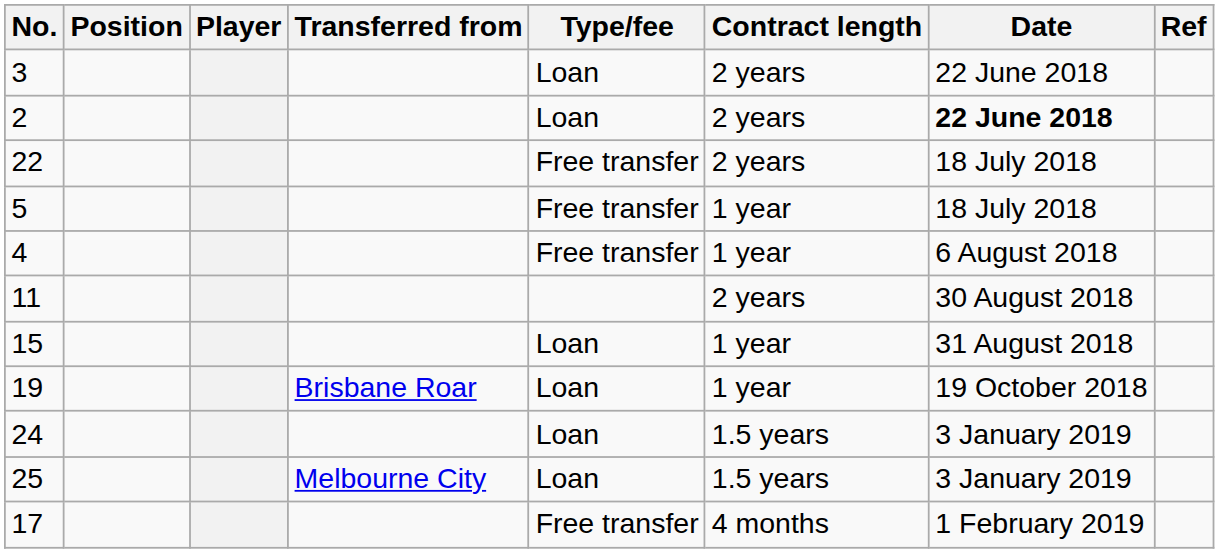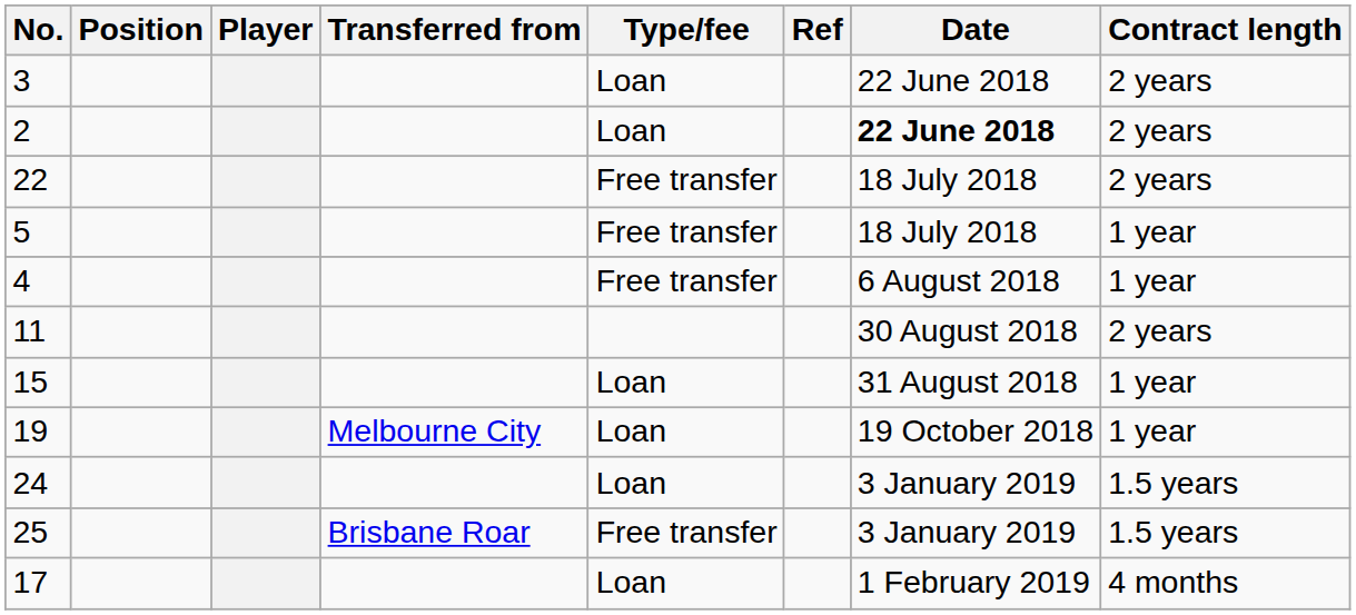columns swapped: Contract length <-> Ref
19 | Transferred from: Brisbane Roar -> Melbourne City
25 | Transferred from: Melbourne City -> Brisbane Roar
25 | Type/fee: Loan -> Free transfer
17 | Type/fee: Free transfer -> Loan
